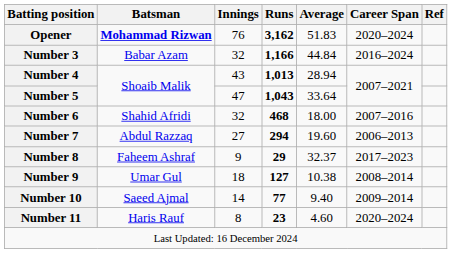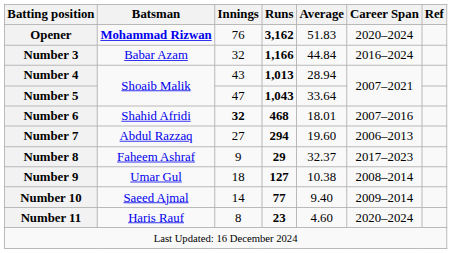Number 6 | Innings: normal -> bold
Number 6 | Average: 18.00 -> 18.01
